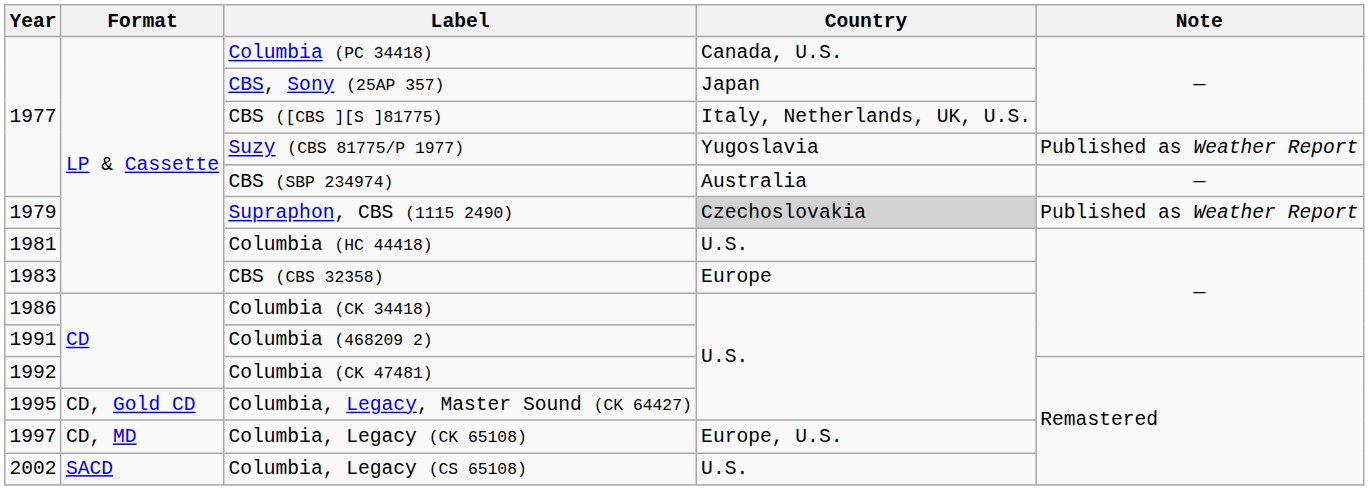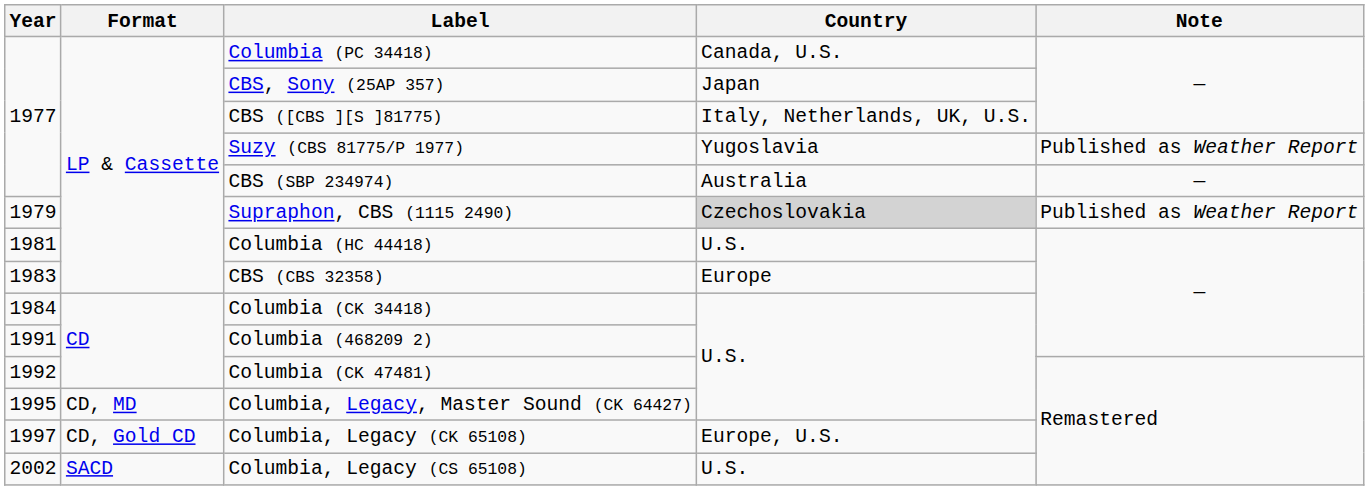Columbia (CK 34418) | Year: 1986 -> 1984
Columbia, Legacy, Master Sound (CK 64427) | Format: CD, Gold CD -> CD, MD
Columbia, Legacy (CK 65108) | Format: CD, MD -> CD, Gold CD
